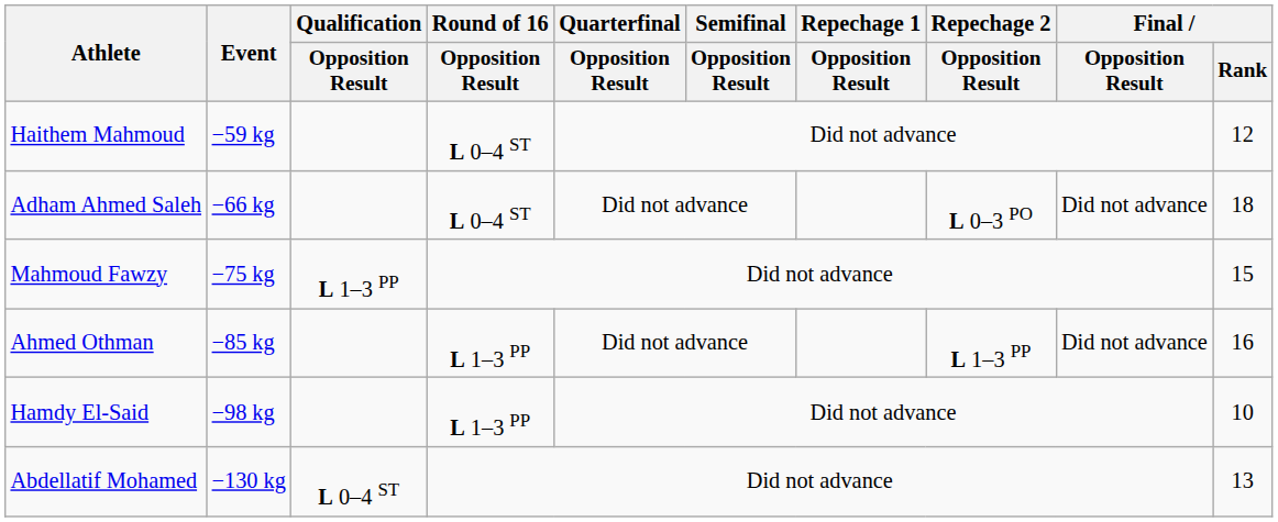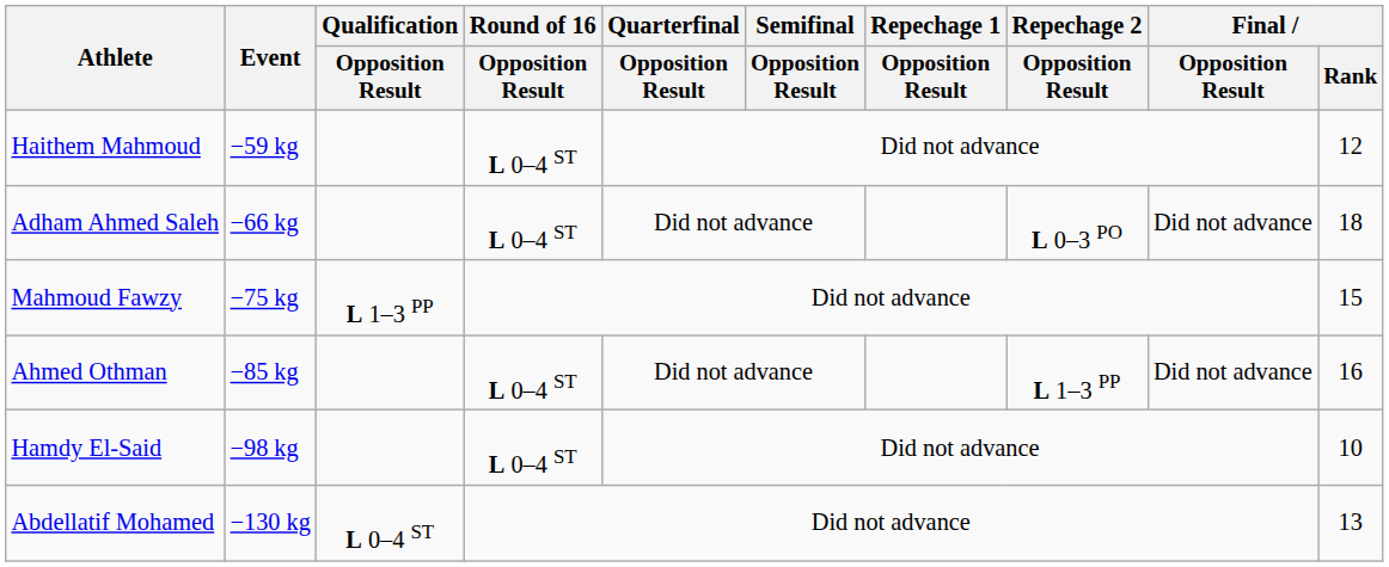Ahmed Othman | Round of 16 / Opposition Result: L 1–3 PP -> L 0–4 ST
Hamdy El-Said | Round of 16 / Opposition Result: L 1–3 PP -> L 0–4 ST
